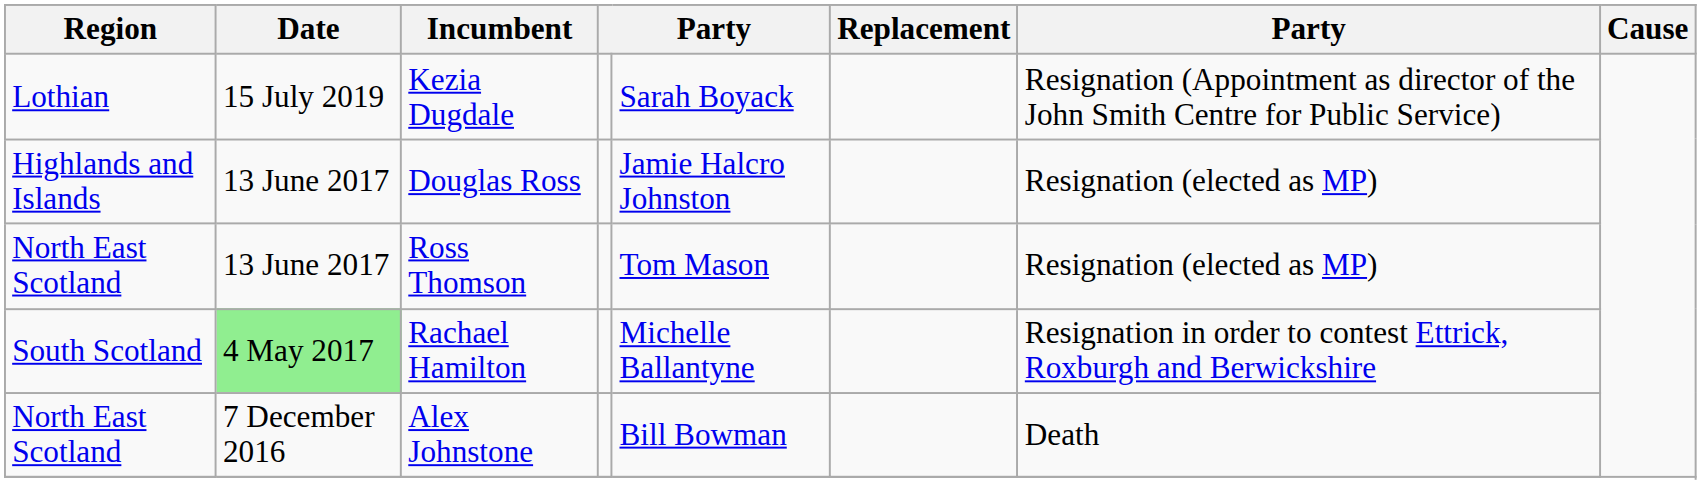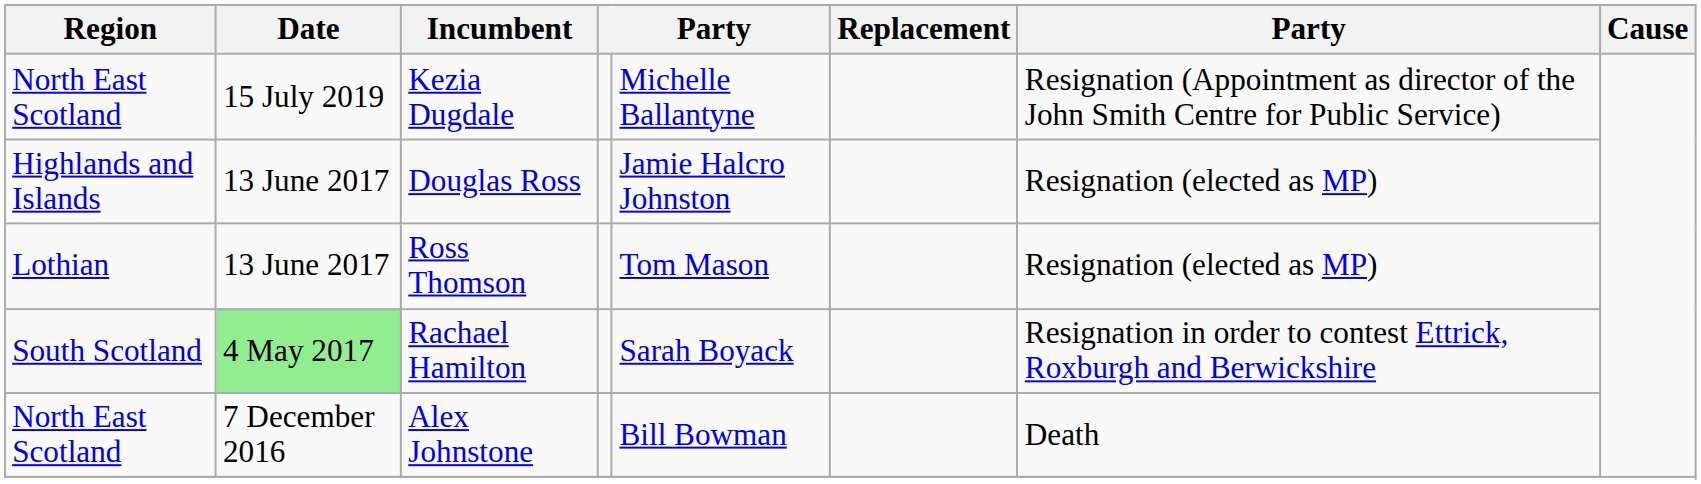Kezia Dugdale | Region: Lothian -> North East Scotland
Kezia Dugdale | column 5: Sarah Boyack -> Michelle Ballantyne
Ross Thomson | Region: North East Scotland -> Lothian
Rachael Hamilton | column 5: Michelle Ballantyne -> Sarah Boyack
